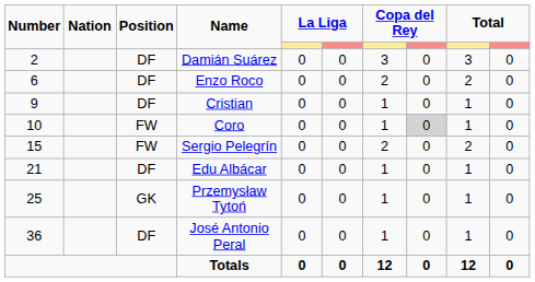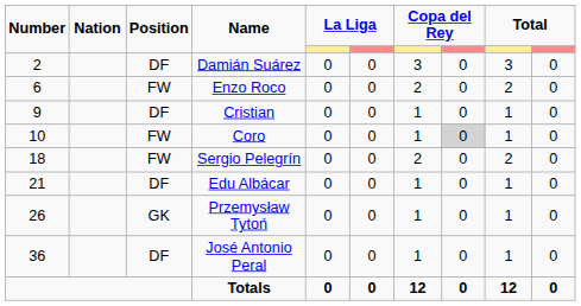Enzo Roco | Position: DF -> FW
Sergio Pelegrín | Number: 15 -> 18
Przemysław Tytoń | Number: 25 -> 26
